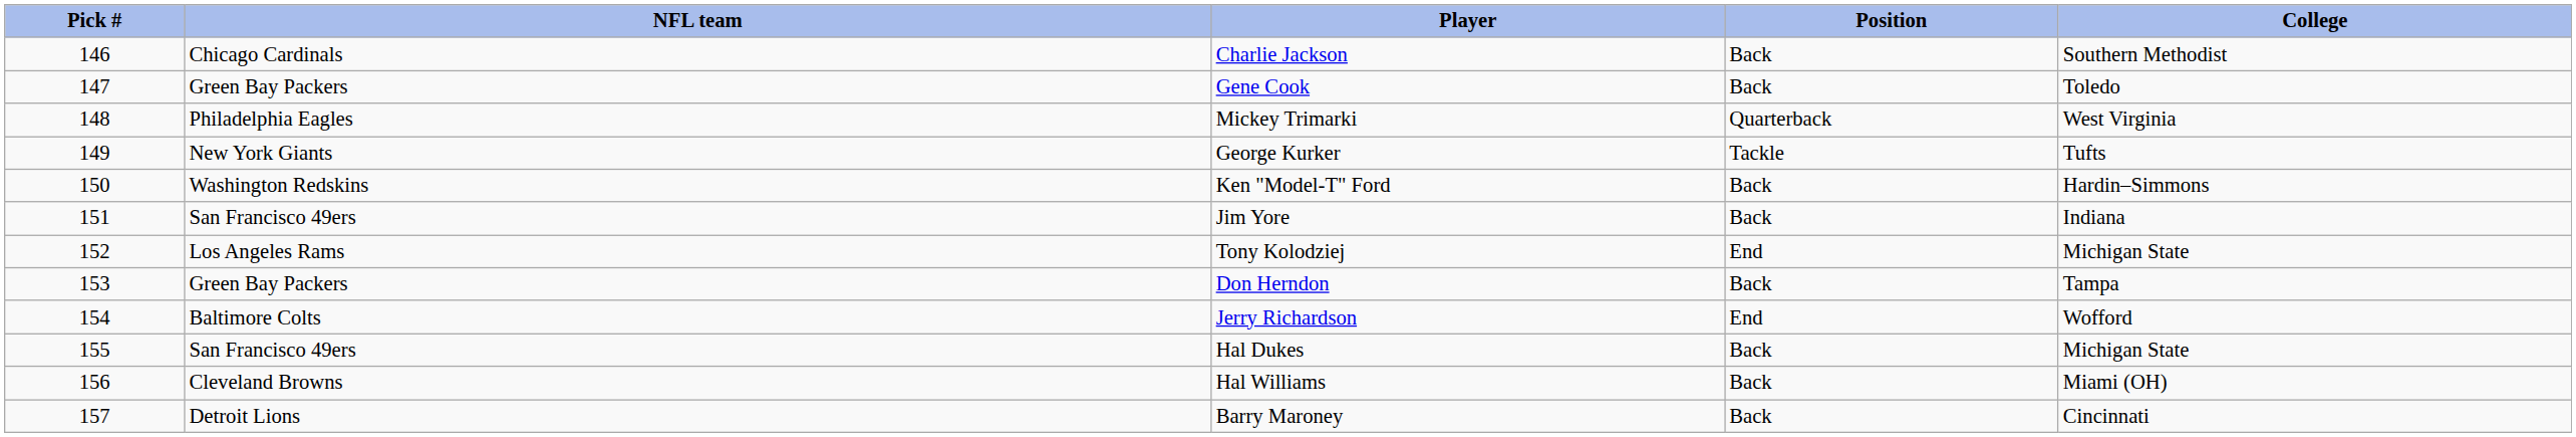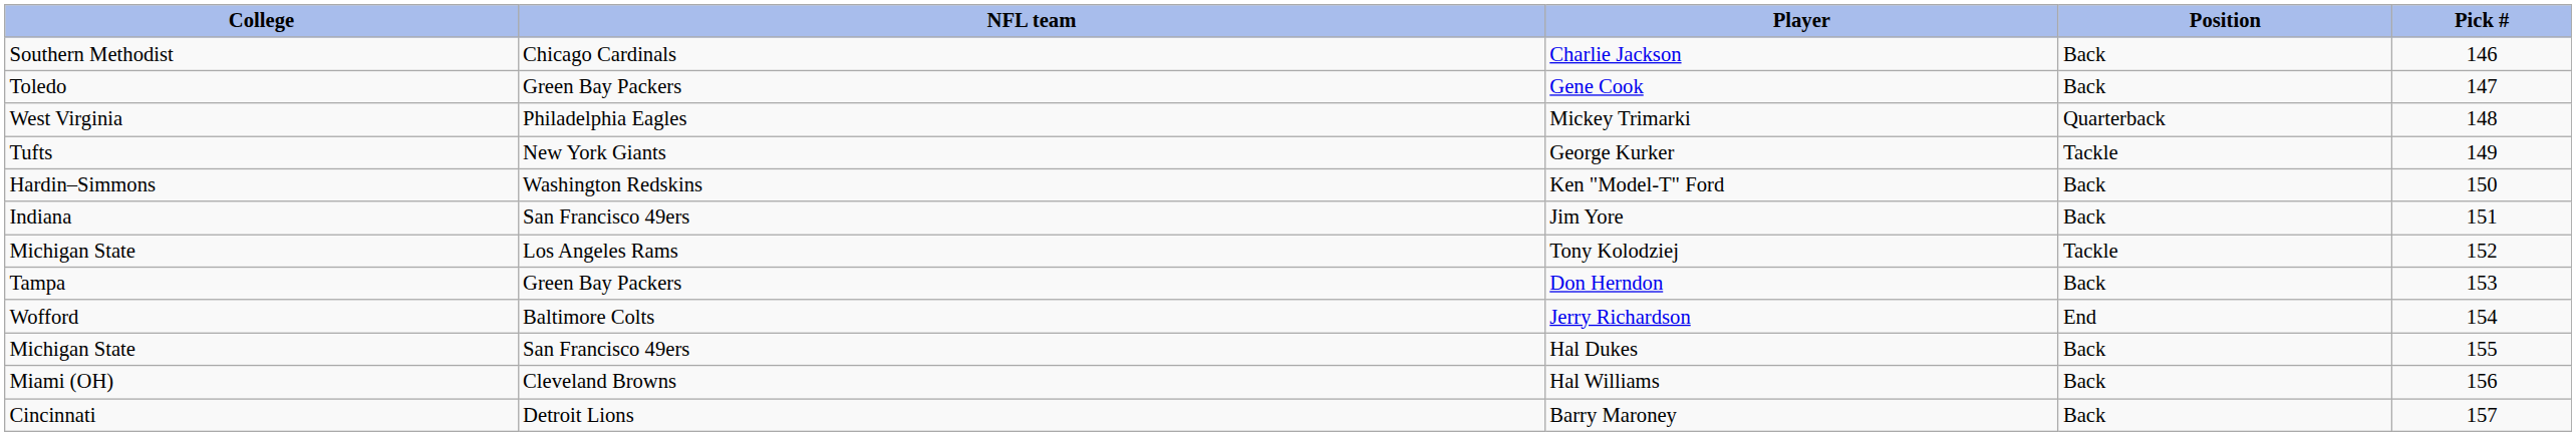columns swapped: Pick # <-> College
Tony Kolodziej | Position: End -> Tackle
